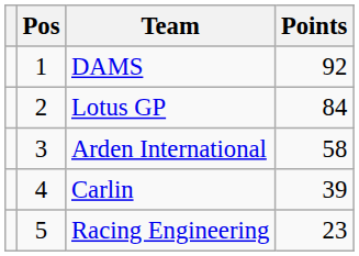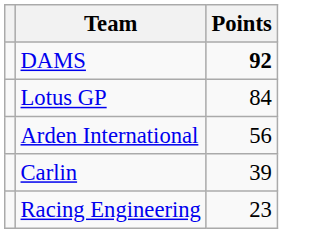- column: Pos | 1 | 2 | 3 | 4 | 5
DAMS | Points: normal -> bold
Arden International | Points: 58 -> 56
